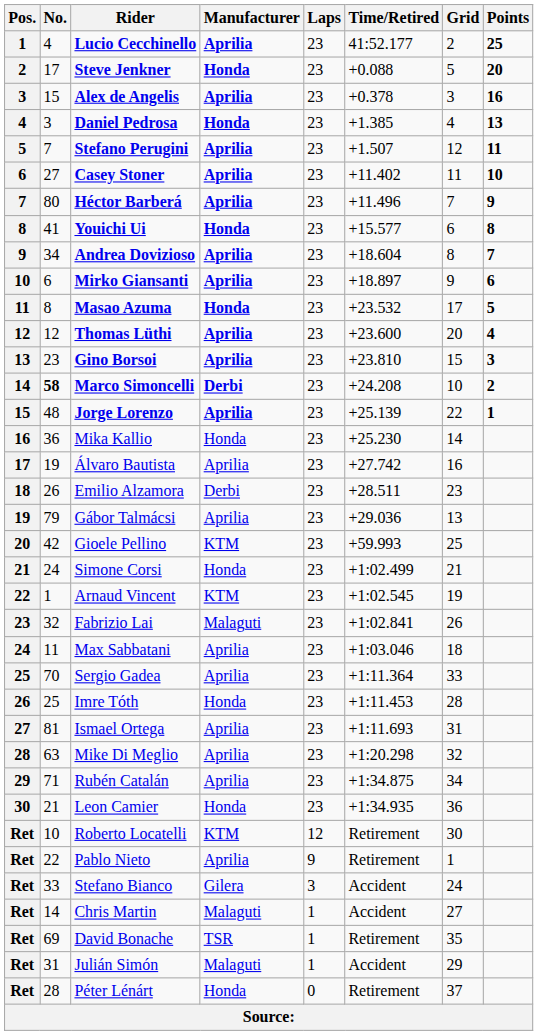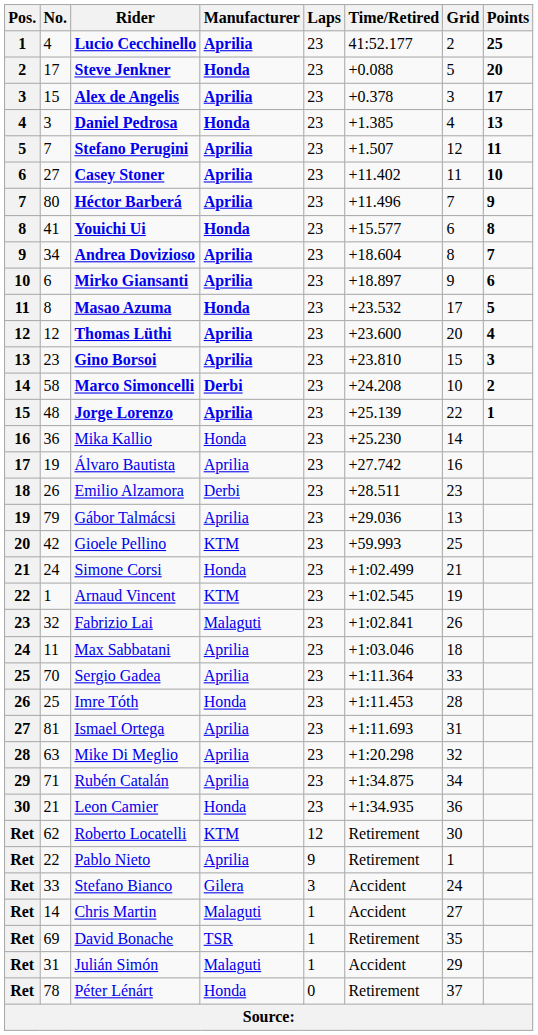Alex de Angelis | Points: 16 -> 17
Marco Simoncelli | No.: bold -> normal
Roberto Locatelli | No.: 10 -> 62
Péter Lénárt | No.: 28 -> 78
